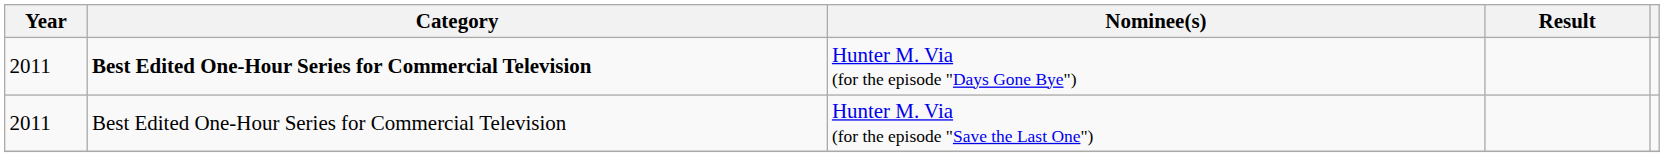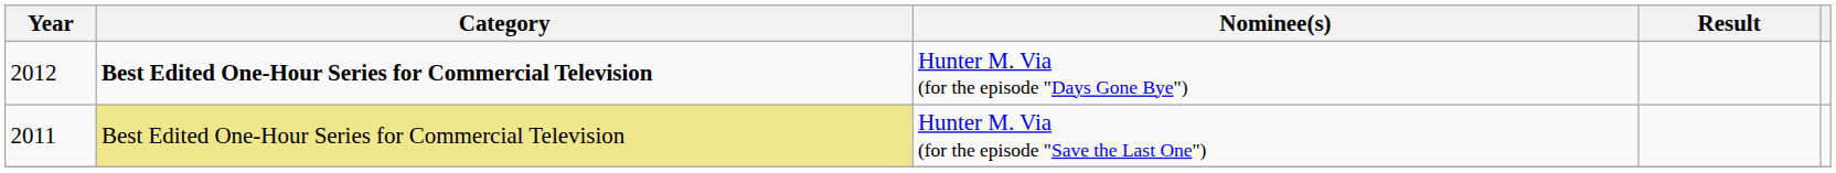Hunter M. Via (for the episode "Days Gone Bye") | Year: 2011 -> 2012
Hunter M. Via (for the episode "Save the Last One") | Category: no background -> khaki background
